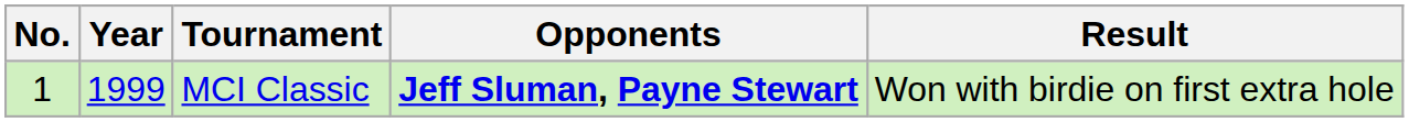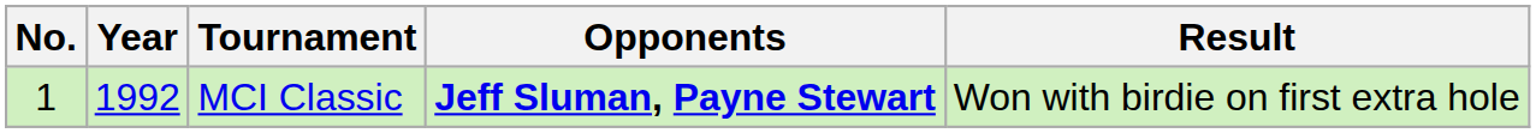MCI Classic | Year: 1999 -> 1992
